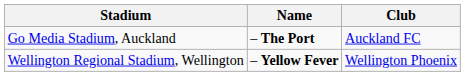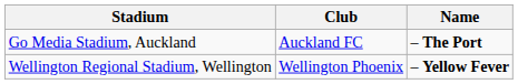columns swapped: Club <-> Name
